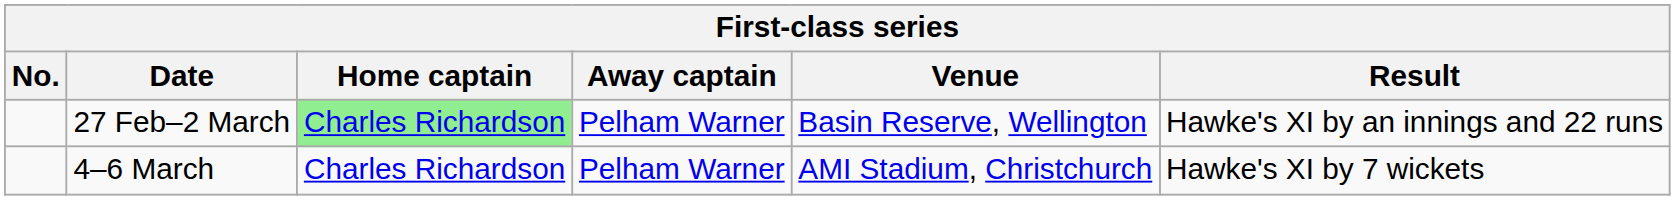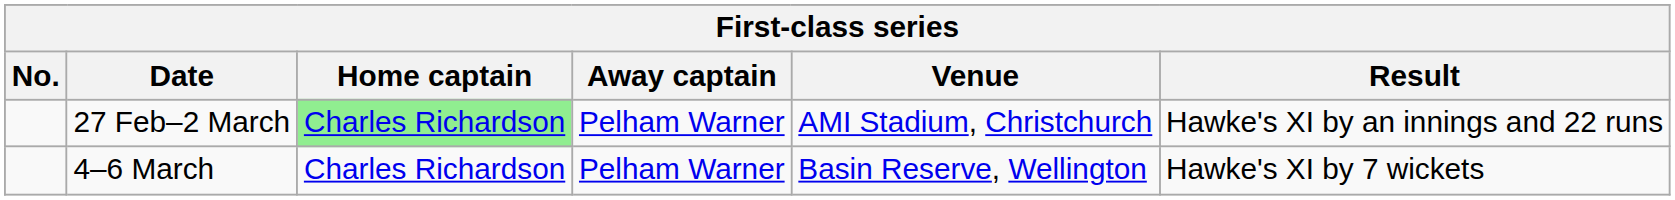27 Feb–2 March | Venue: Basin Reserve, Wellington -> AMI Stadium, Christchurch
4–6 March | Venue: AMI Stadium, Christchurch -> Basin Reserve, Wellington
